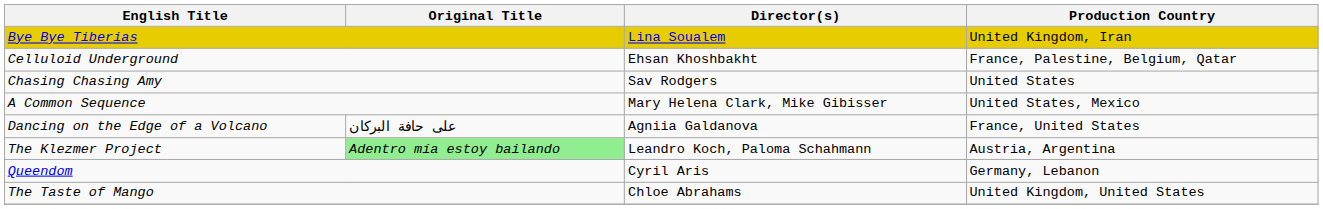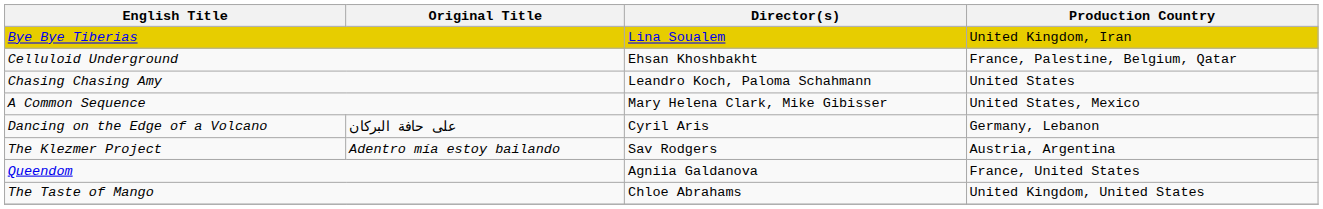Chasing Chasing Amy | Director(s): Sav Rodgers -> Leandro Koch, Paloma Schahmann
Dancing on the Edge of a Volcano | Director(s): Agniia Galdanova -> Cyril Aris
Dancing on the Edge of a Volcano | Production Country: France, United States -> Germany, Lebanon
The Klezmer Project | Original Title: lightgreen background -> no background
The Klezmer Project | Director(s): Leandro Koch, Paloma Schahmann -> Sav Rodgers
Queendom | Director(s): Cyril Aris -> Agniia Galdanova
Queendom | Production Country: Germany, Lebanon -> France, United States
